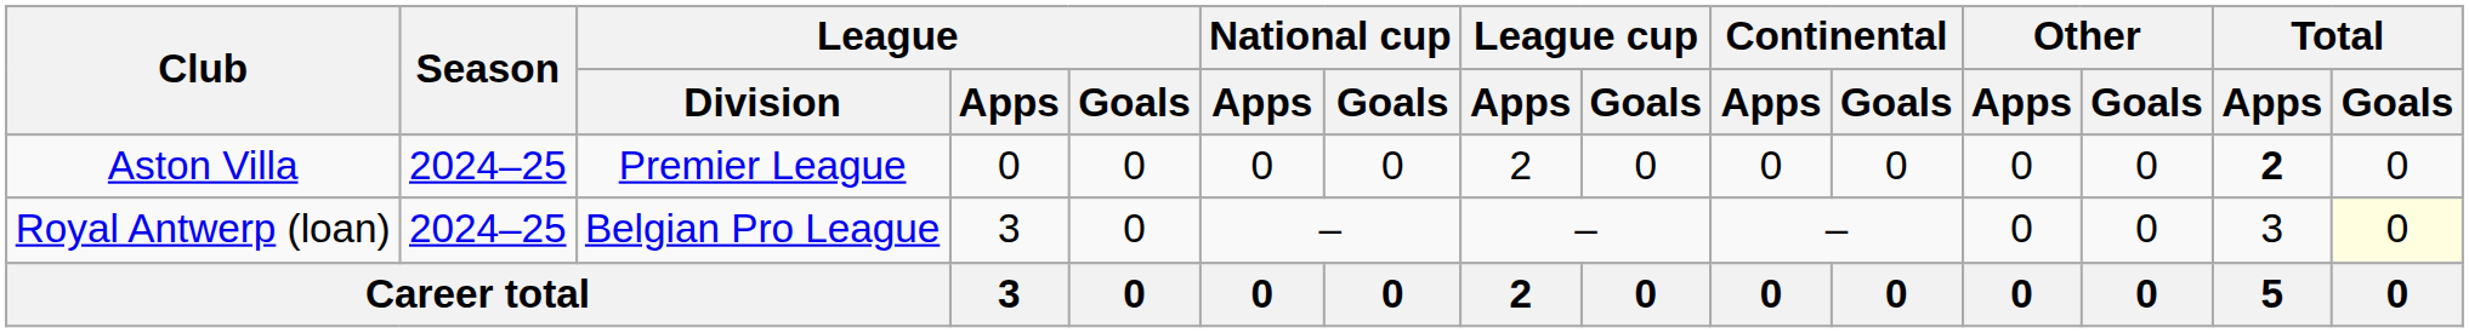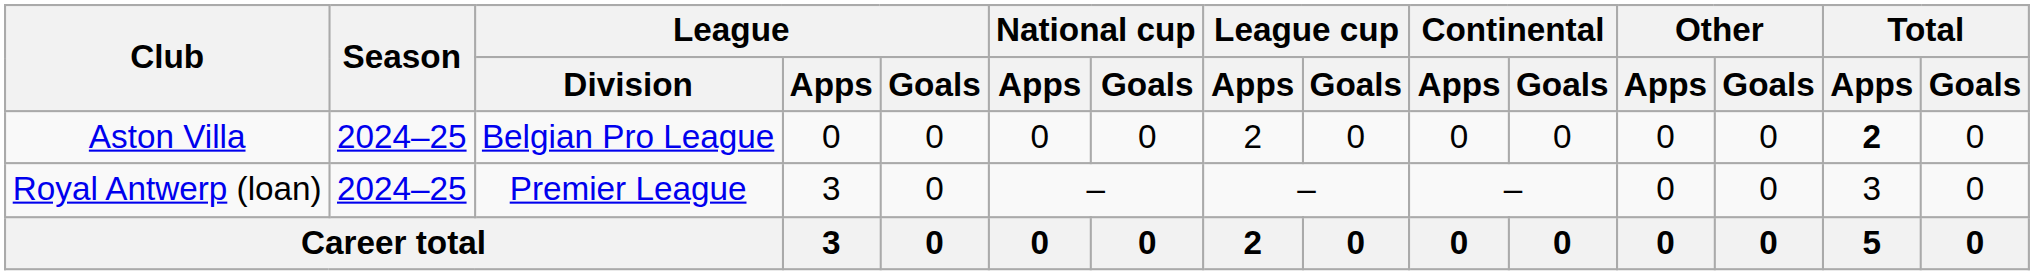Aston Villa | League / Division: Premier League -> Belgian Pro League
Royal Antwerp (loan) | League / Division: Belgian Pro League -> Premier League
Royal Antwerp (loan) | Total / Goals: lightyellow background -> no background
